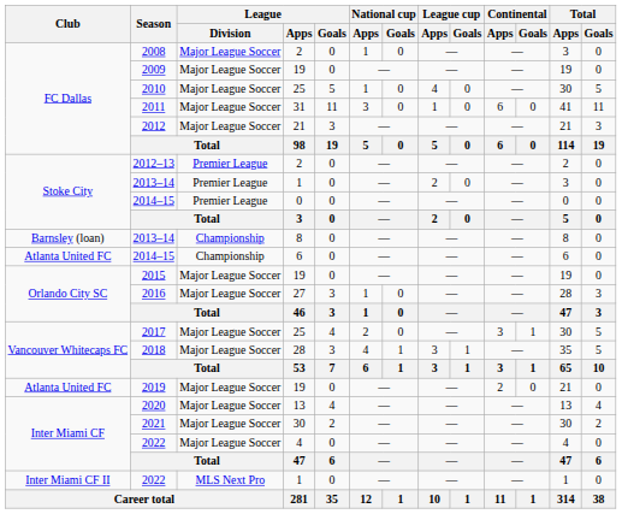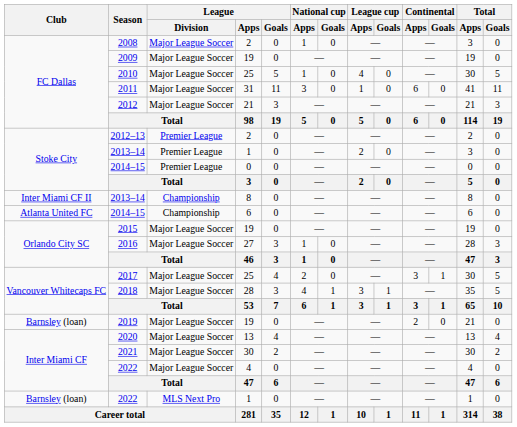2013–14 / 8 | Club: Barnsley (loan) -> Inter Miami CF II
2019 | Club: Atlanta United FC -> Barnsley (loan)
2022 / 1 | Club: Inter Miami CF II -> Barnsley (loan)
